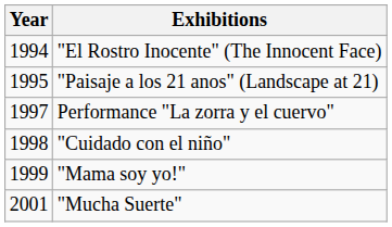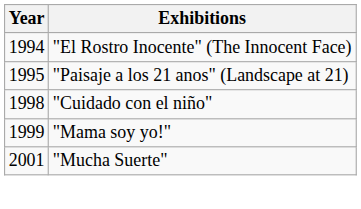- row: 1997 | Performance "La zorra y el cuervo"
